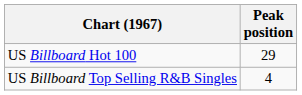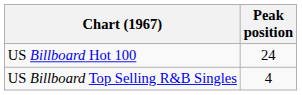US Billboard Hot 100 | Peak position: 29 -> 24
